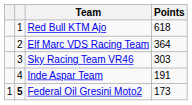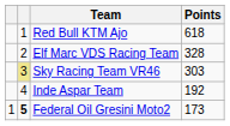Elf Marc VDS Racing Team | Points: 364 -> 328
Sky Racing Team VR46 | column 2: no background -> khaki background
Inde Aspar Team | Points: 191 -> 192
